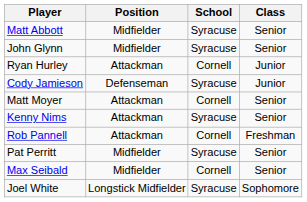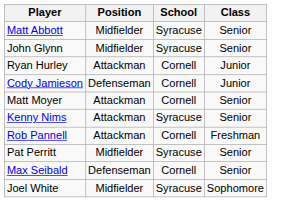Cody Jamieson | School: Syracuse -> Cornell
Max Seibald | Position: Midfielder -> Defenseman
Joel White | Position: Longstick Midfielder -> Midfielder
